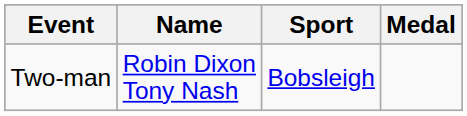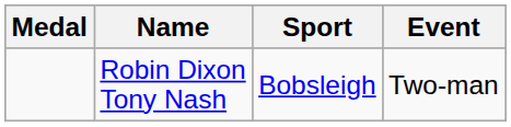columns swapped: Medal <-> Event
